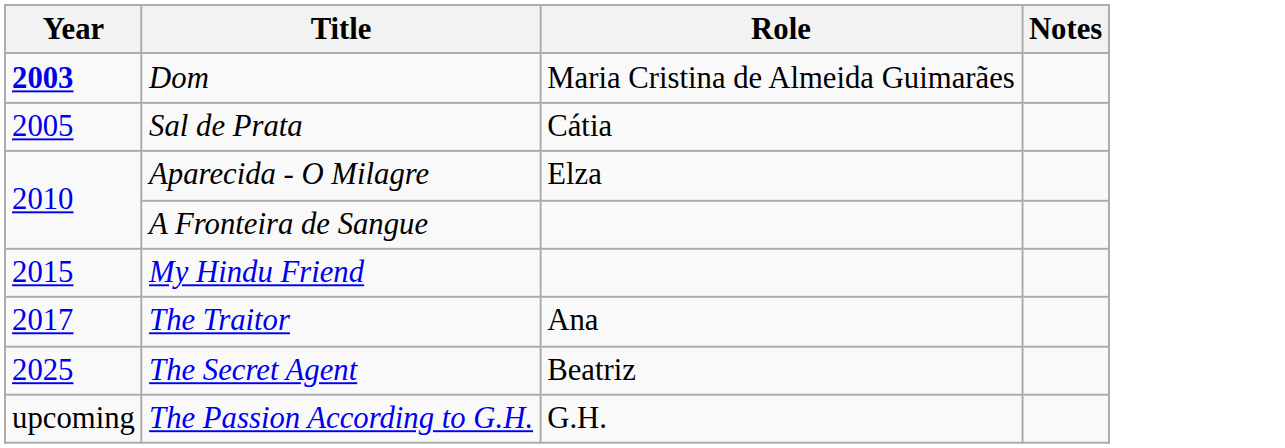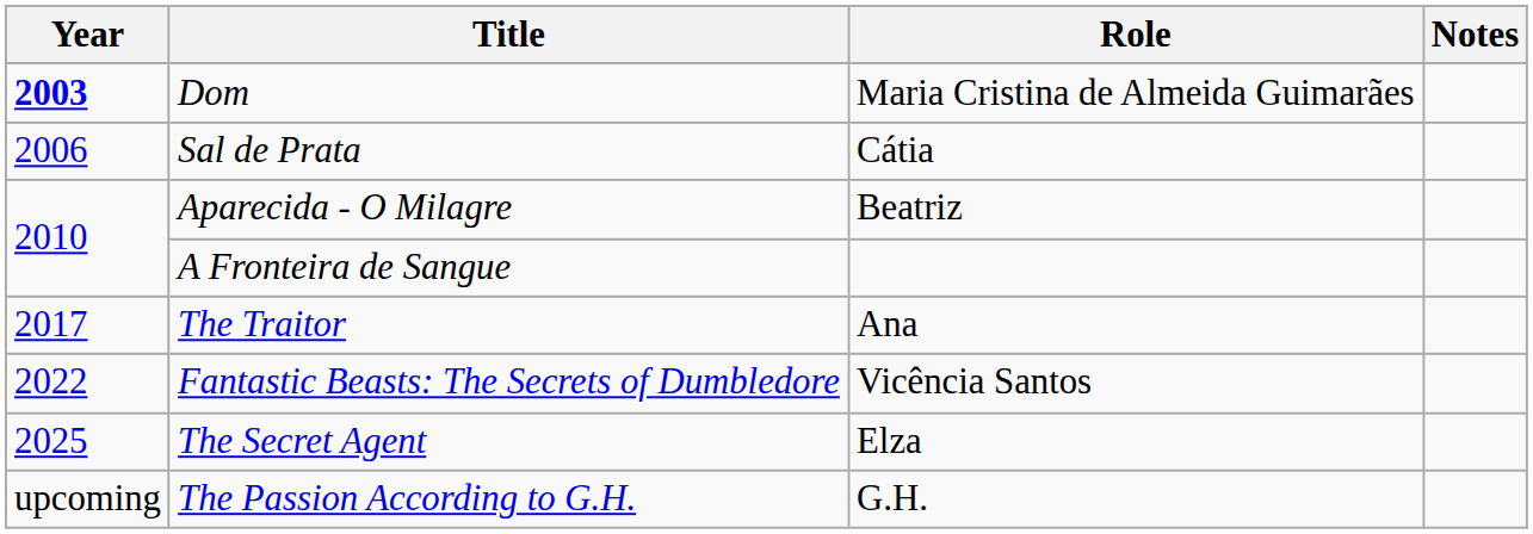Sal de Prata | Year: 2005 -> 2006
Aparecida - O Milagre | Role: Elza -> Beatriz
- row: 2015 | My Hindu Friend
+ row: 2022 | Fantastic Beasts: The Secrets of Dumbledore | Vicência Santos
The Secret Agent | Role: Beatriz -> Elza
